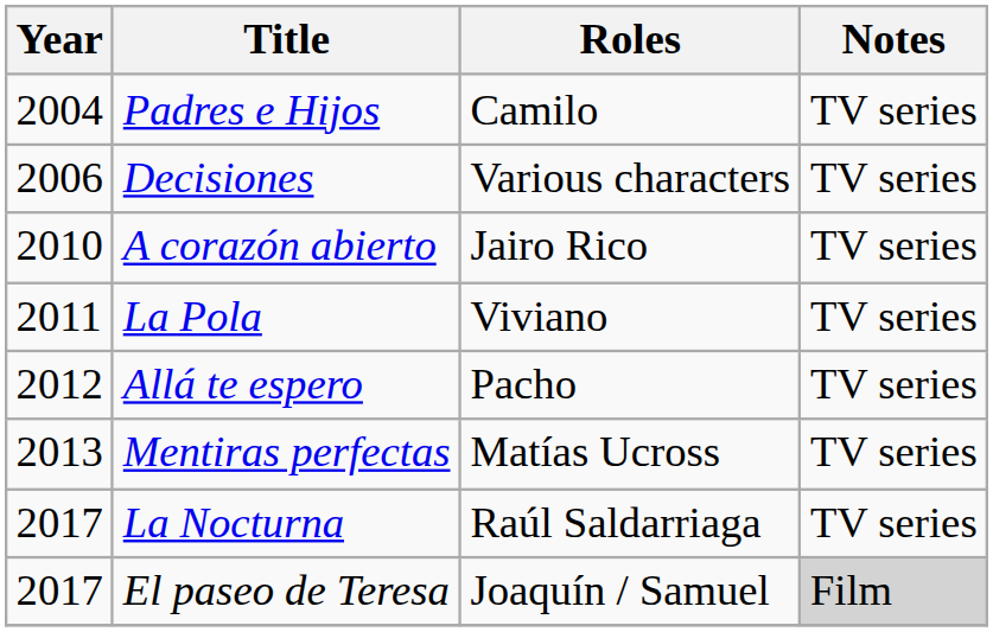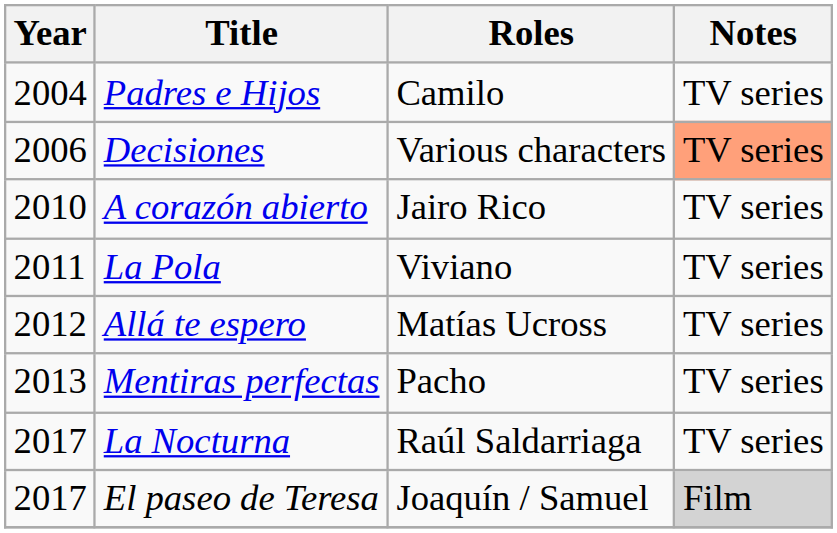Decisiones | Notes: no background -> lightsalmon background
Allá te espero | Roles: Pacho -> Matías Ucross
Mentiras perfectas | Roles: Matías Ucross -> Pacho
